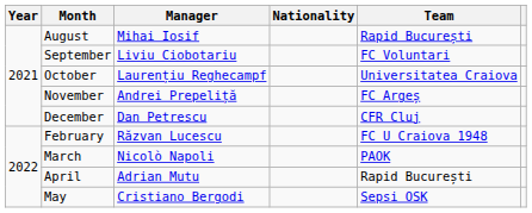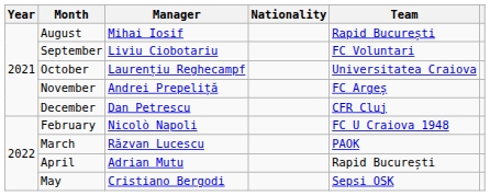February | Manager: Răzvan Lucescu -> Nicolò Napoli
March | Manager: Nicolò Napoli -> Răzvan Lucescu
